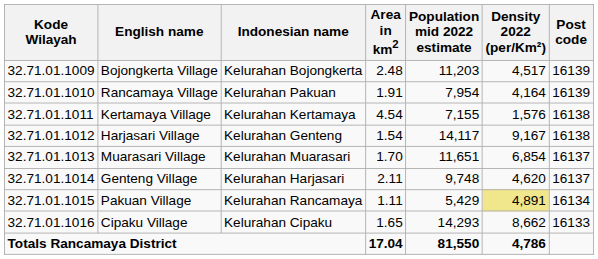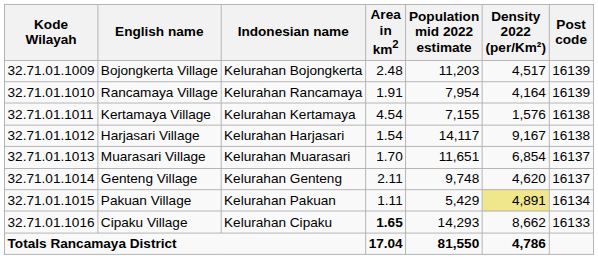Rancamaya Village | Indonesian name: Kelurahan Pakuan -> Kelurahan Rancamaya
Harjasari Village | Indonesian name: Kelurahan Genteng -> Kelurahan Harjasari
Genteng Village | Indonesian name: Kelurahan Harjasari -> Kelurahan Genteng
Pakuan Village | Indonesian name: Kelurahan Rancamaya -> Kelurahan Pakuan
Cipaku Village | Area in km2: normal -> bold
